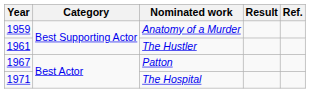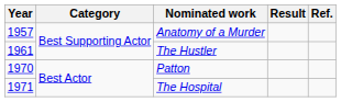Anatomy of a Murder | Year: 1959 -> 1957
Patton | Year: 1967 -> 1970
